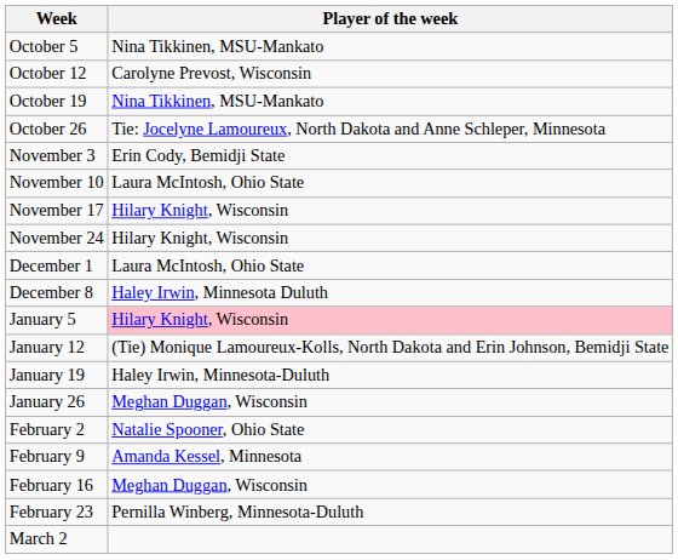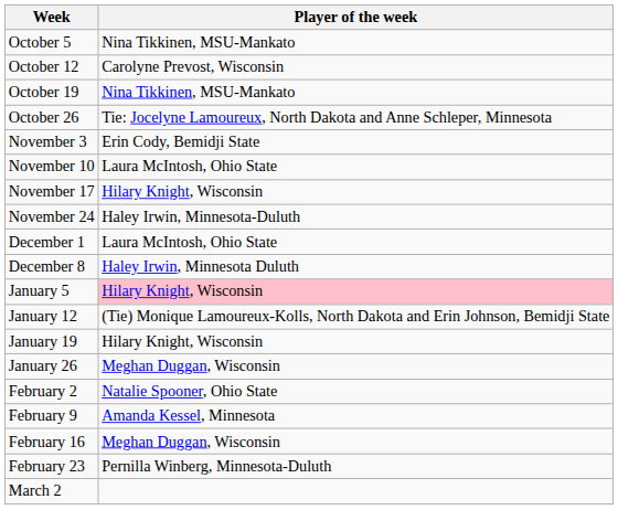November 24 | Player of the week: Hilary Knight, Wisconsin -> Haley Irwin, Minnesota-Duluth
January 19 | Player of the week: Haley Irwin, Minnesota-Duluth -> Hilary Knight, Wisconsin
